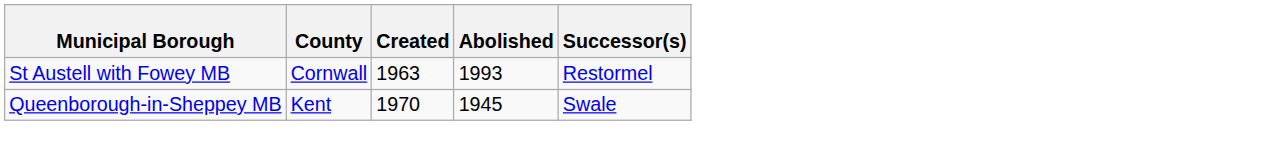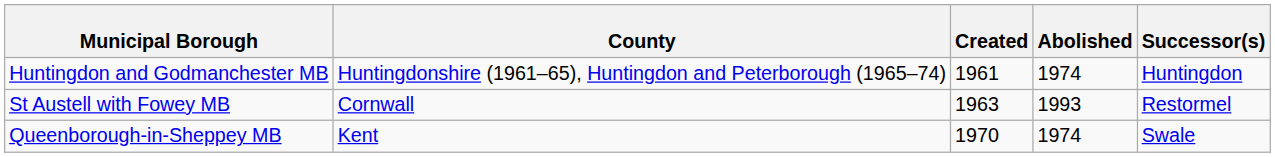+ row: Huntingdon and Godmanchester MB | Huntingdonshire (1961–65), Huntingdon and Peterborough (1965–74) | 1961 | 1974 | Huntingdon
Queenborough-in-Sheppey MB | Abolished: 1945 -> 1974
